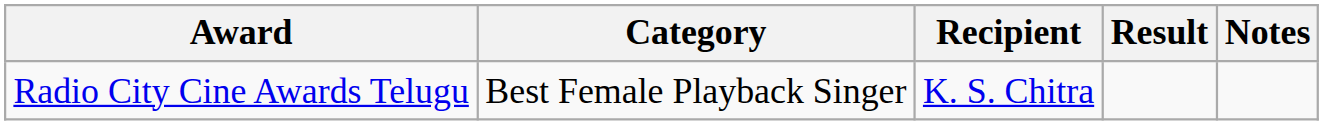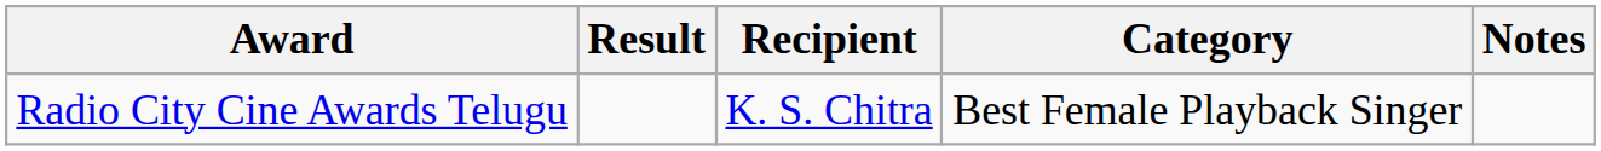columns swapped: Category <-> Result
